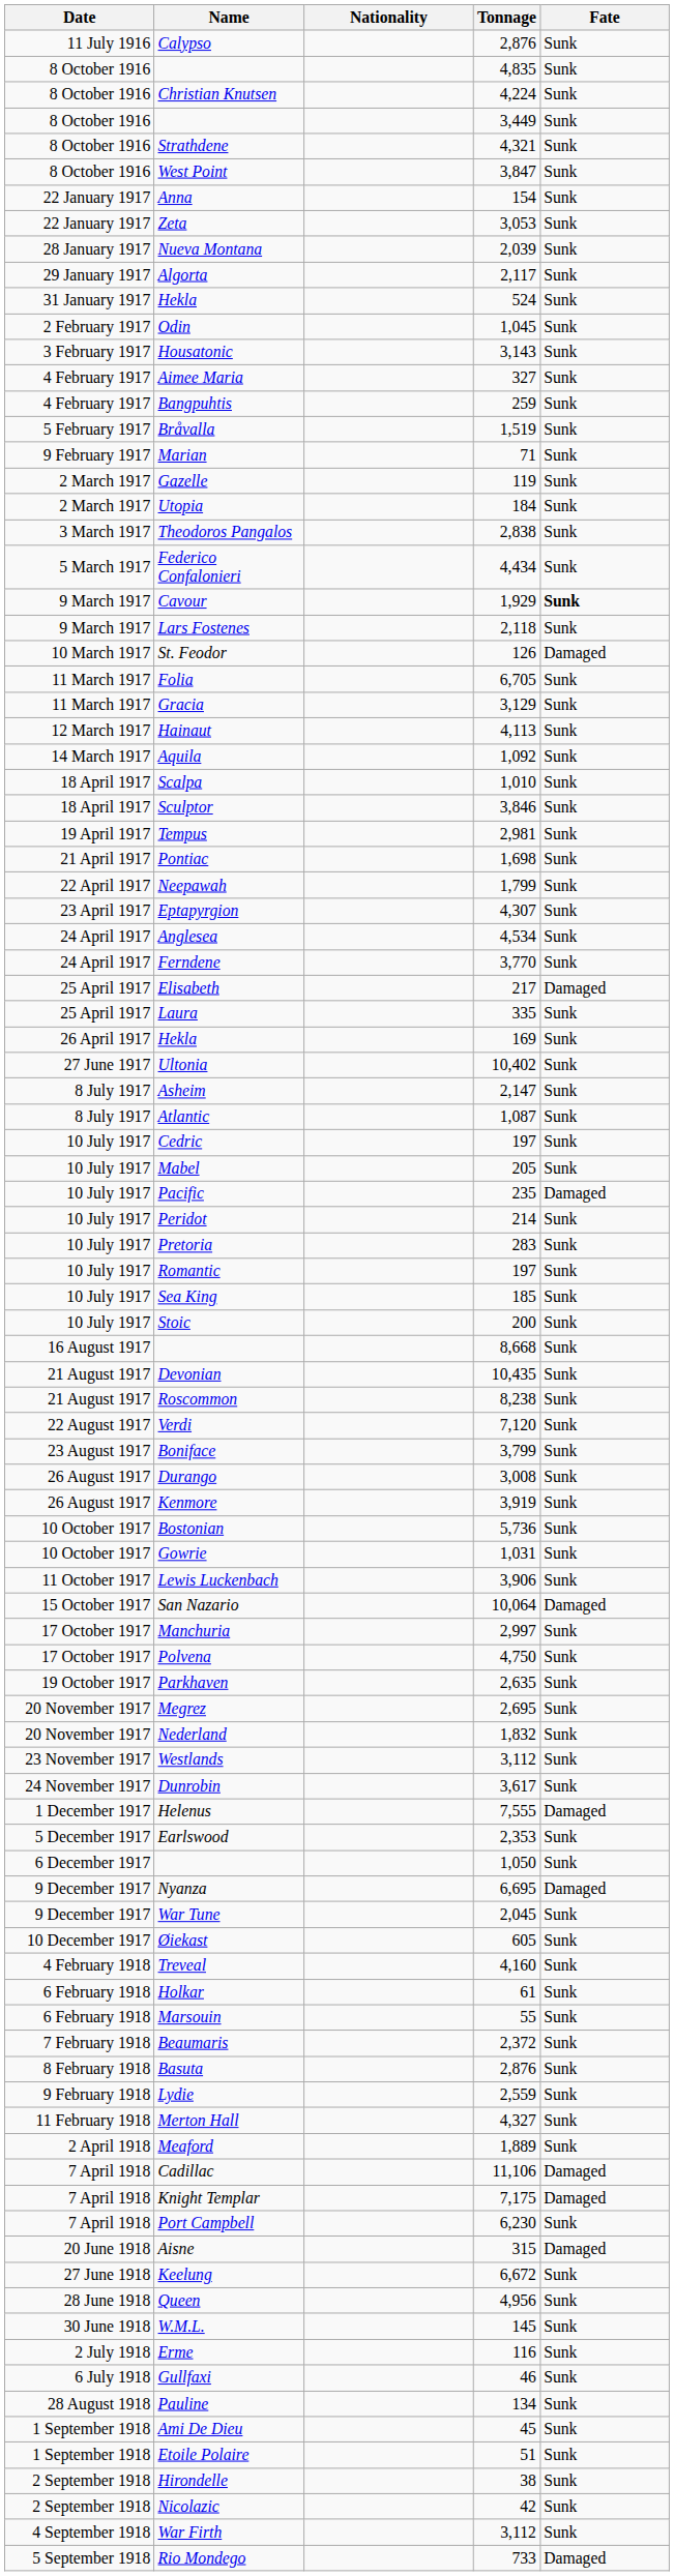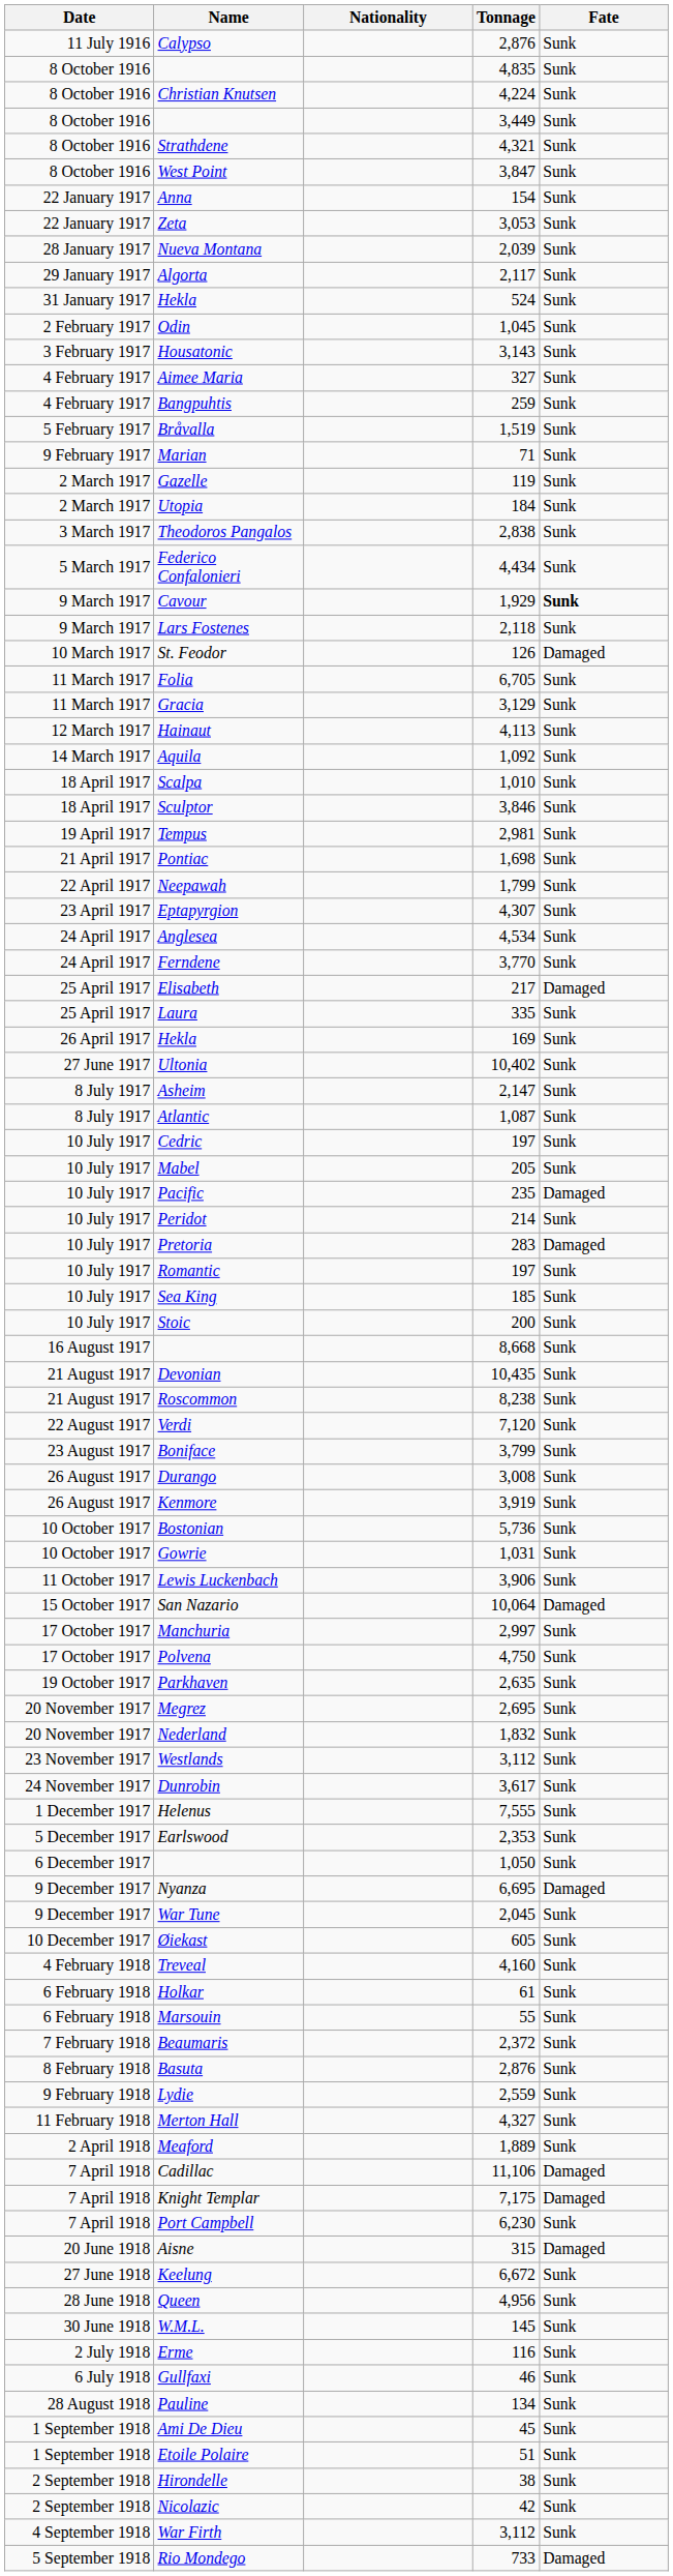Pretoria | Fate: Sunk -> Damaged
Helenus | Fate: Damaged -> Sunk
